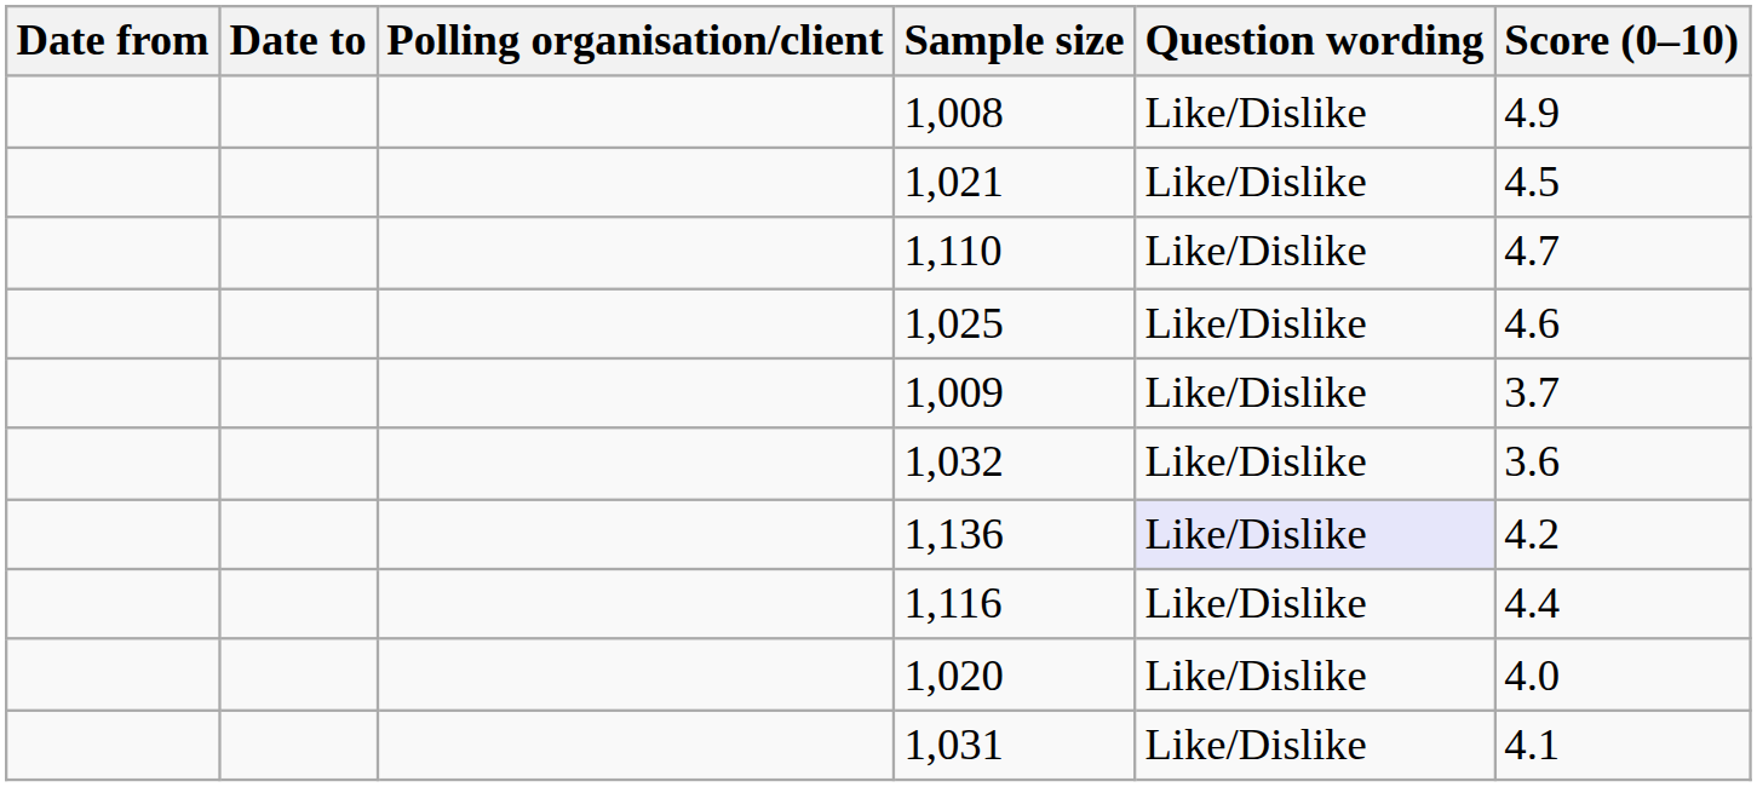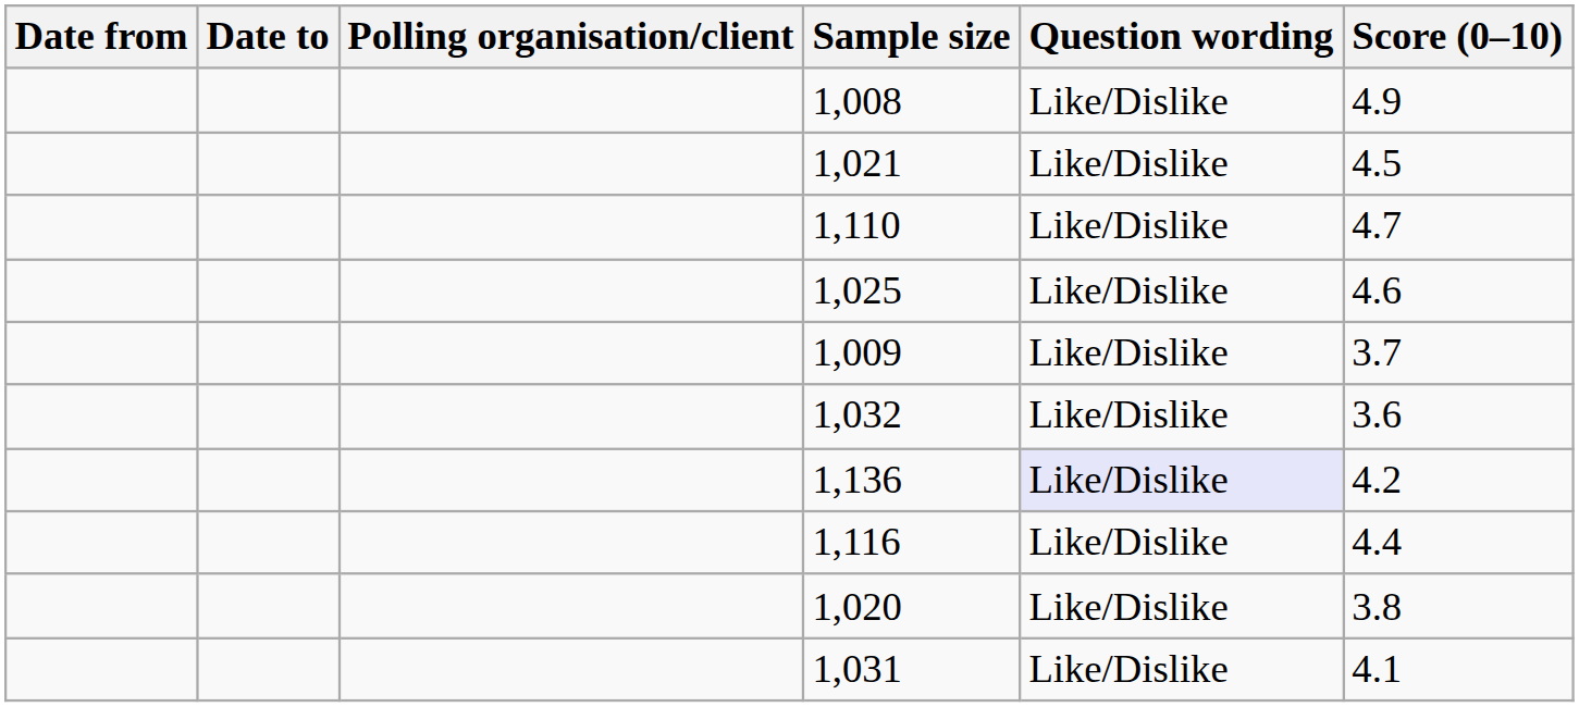1,020 | Score (0–10): 4.0 -> 3.8
